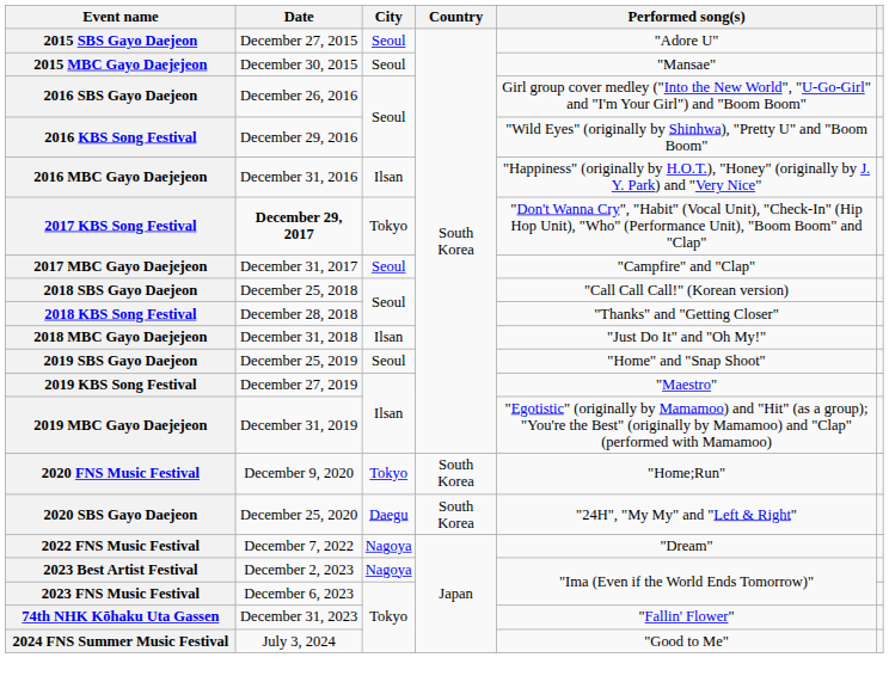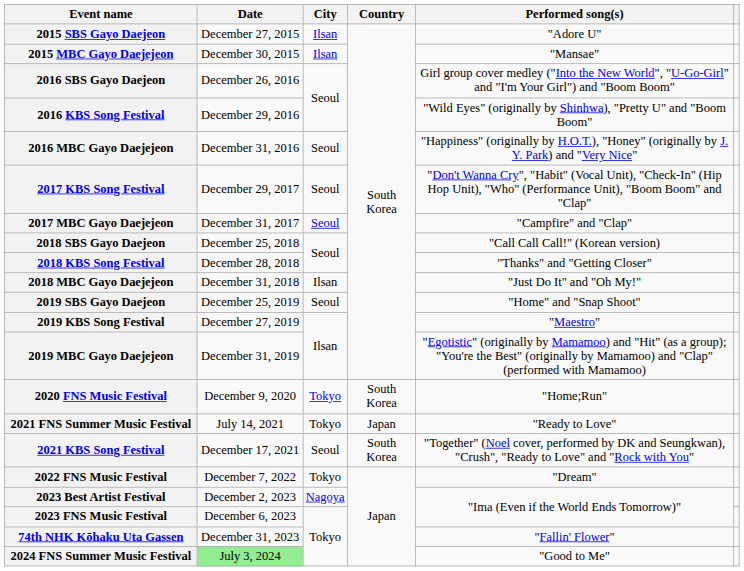2015 SBS Gayo Daejeon | City: Seoul -> Ilsan
2015 MBC Gayo Daejejeon | City: Seoul -> Ilsan
2016 MBC Gayo Daejejeon | City: Ilsan -> Seoul
2017 KBS Song Festival | Date: bold -> normal
2017 KBS Song Festival | City: Tokyo -> Seoul
- row: 2020 SBS Gayo Daejeon | December 25, 2020 | Daegu | South Korea | "24H", "My My" and "Left & Right"
+ row: 2021 FNS Summer Music Festival | July 14, 2021 | Tokyo | Japan | "Ready to Love"
+ row: 2021 KBS Song Festival | December 17, 2021 | Seoul | South Korea | "Together" (Noel cover, performed by DK and Seungkwan), "Crush", "Ready to Love" and "Rock with You"
2022 FNS Music Festival | City: Nagoya -> Tokyo
2024 FNS Summer Music Festival | Date: no background -> lightgreen background
